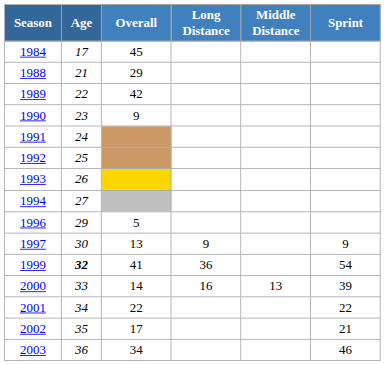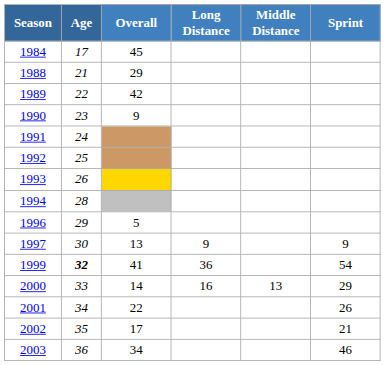1994 | Age: 27 -> 28
2000 | Sprint: 39 -> 29
2001 | Sprint: 22 -> 26
